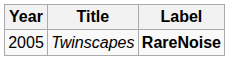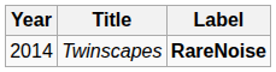Twinscapes | Year: 2005 -> 2014
